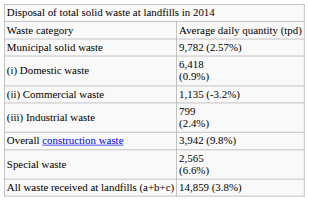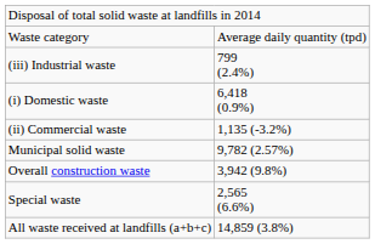rows swapped: Municipal solid waste <-> (iii) Industrial waste
